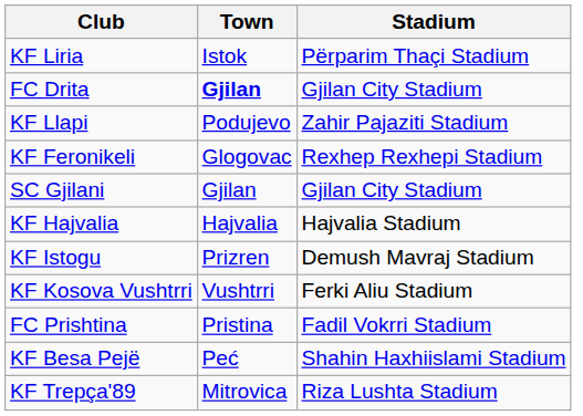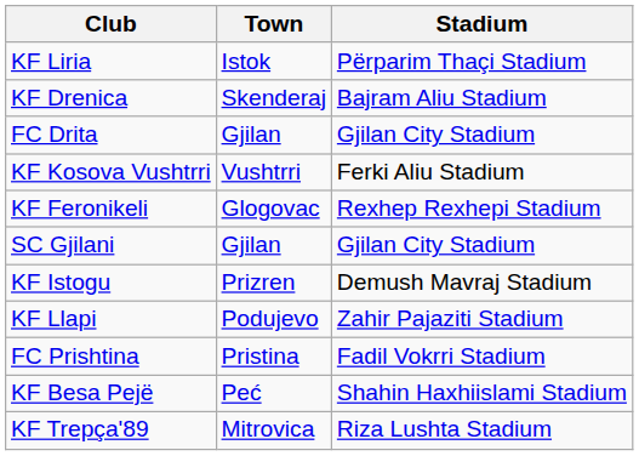+ row: KF Drenica | Skenderaj | Bajram Aliu Stadium
FC Drita | Town: bold -> normal
rows swapped: KF Llapi <-> KF Kosova Vushtrri
- row: KF Hajvalia | Hajvalia | Hajvalia Stadium
